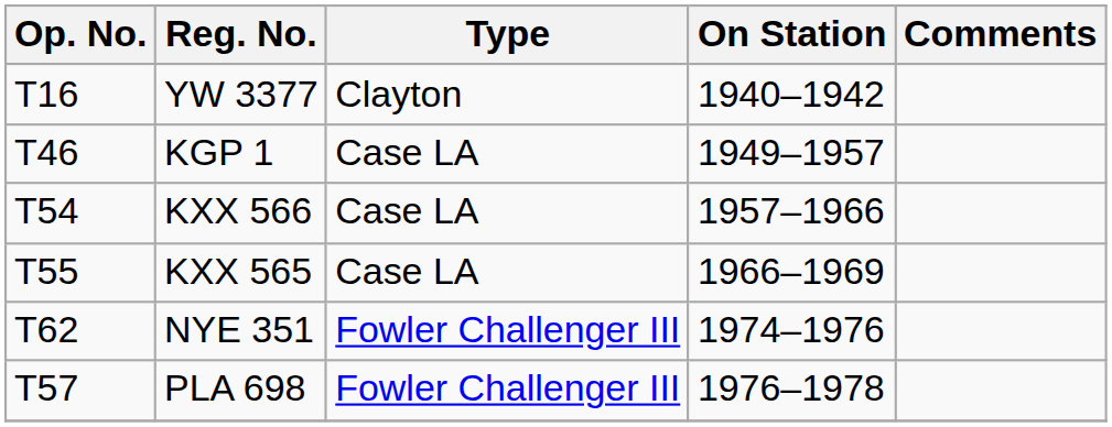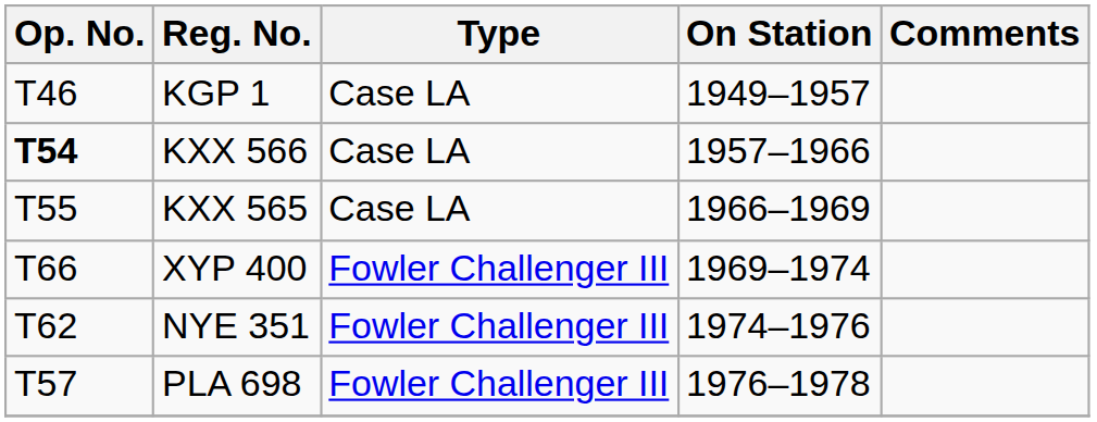- row: T16 | YW 3377 | Clayton | 1940–1942
KXX 566 | Op. No.: normal -> bold
+ row: T66 | XYP 400 | Fowler Challenger III | 1969–1974
